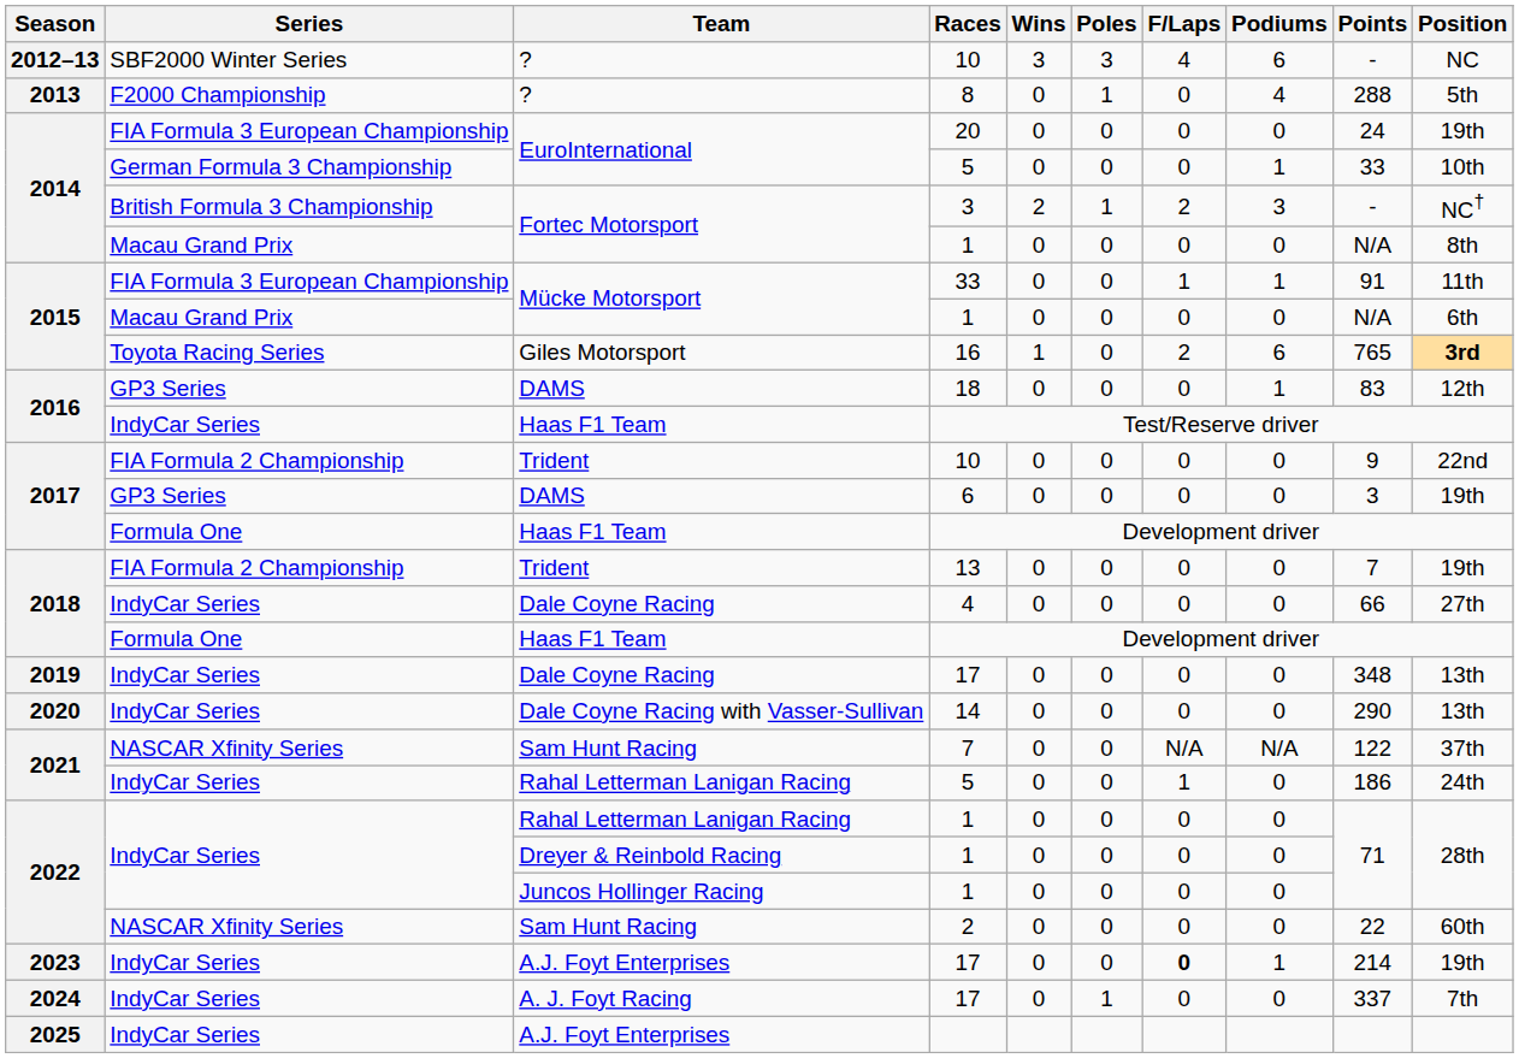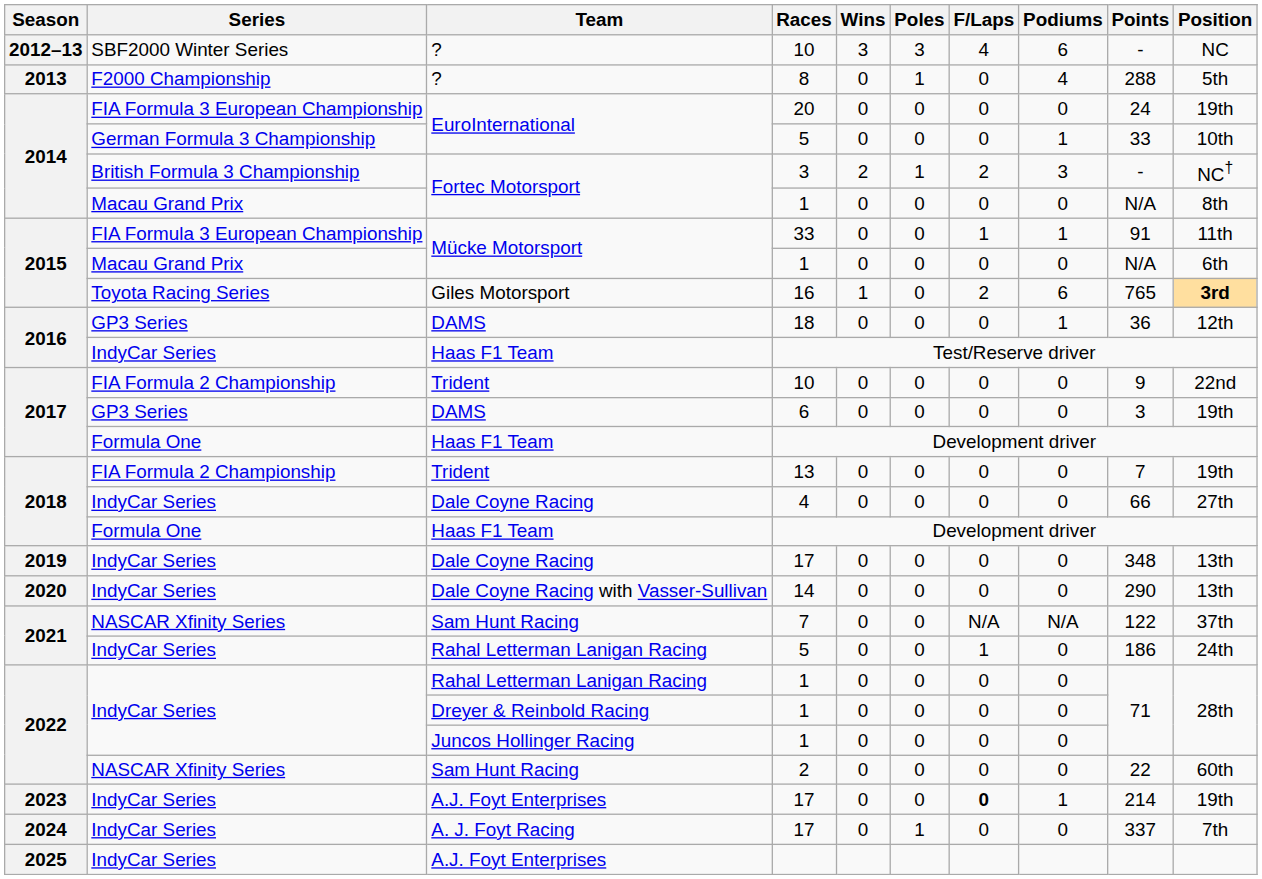18 | Points: 83 -> 36
